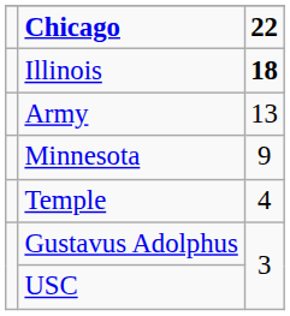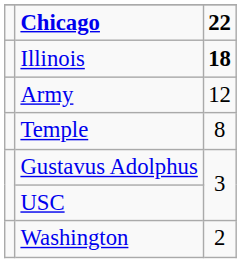Army | 22: 13 -> 12
- row: Minnesota | 9
Temple | 22: 4 -> 8
+ row: Washington | 2
